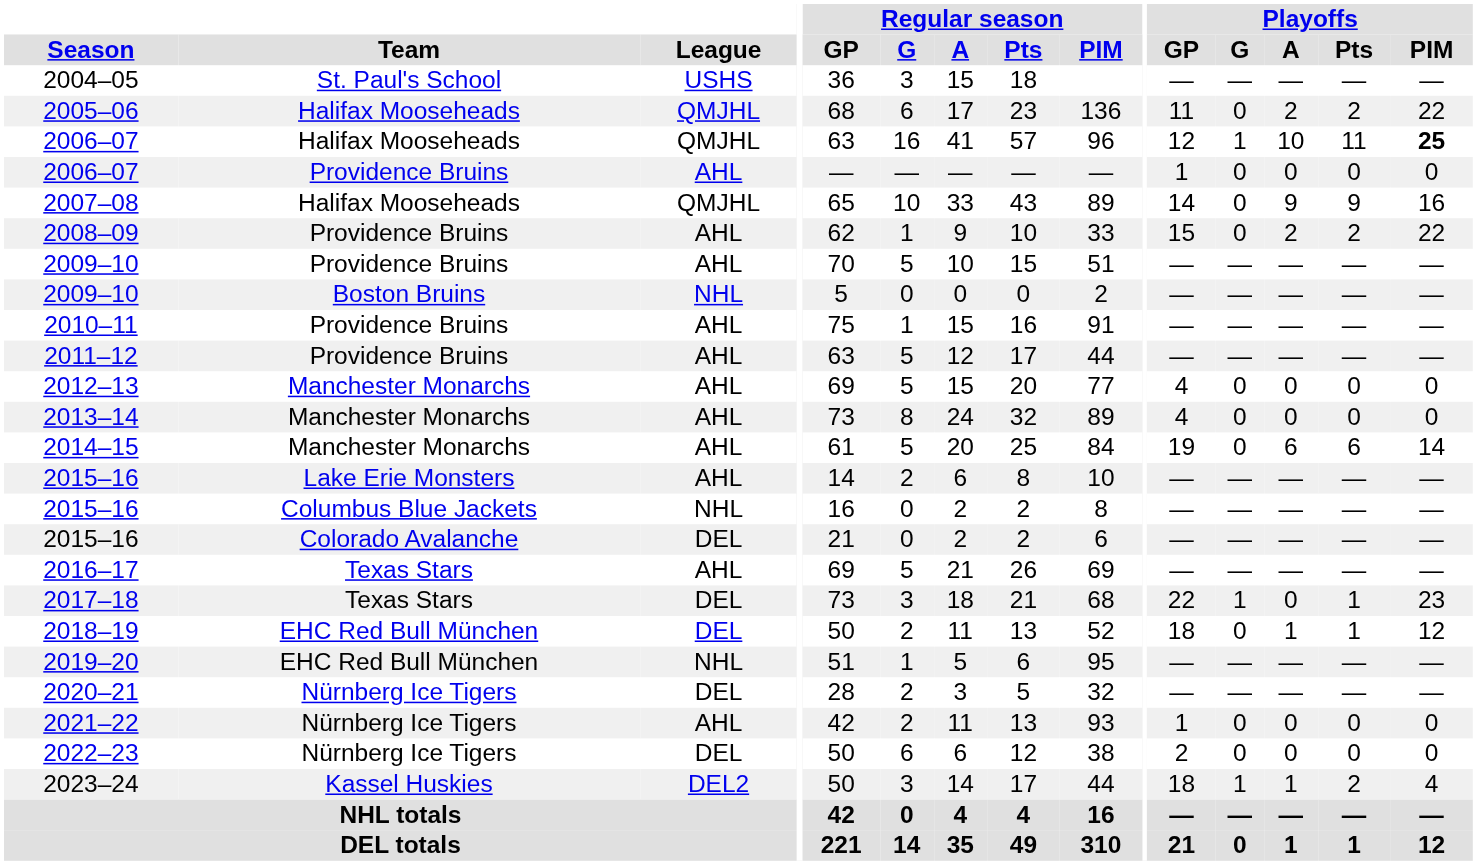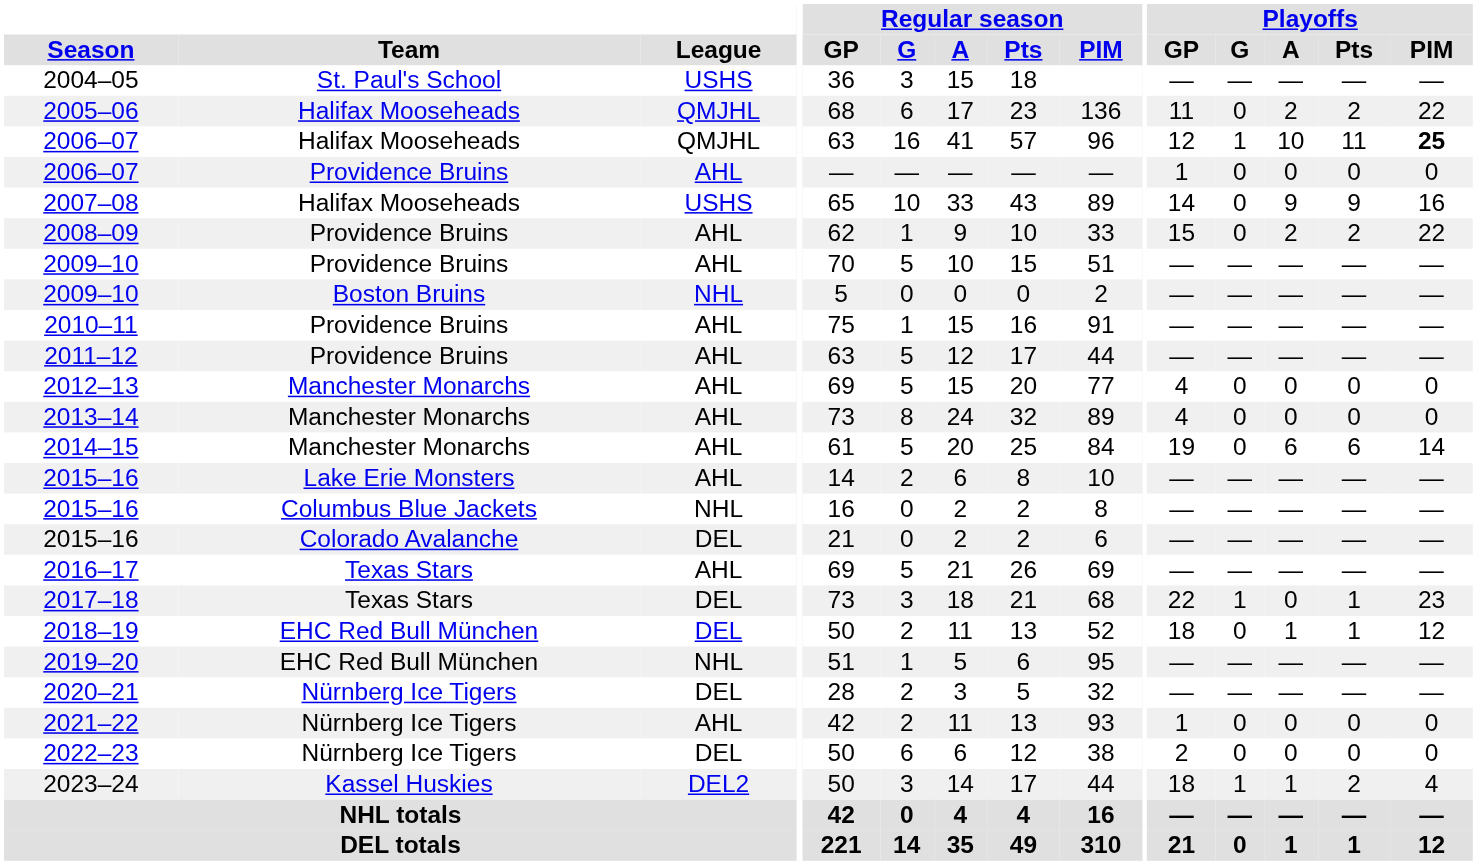2007–08 | League: QMJHL -> USHS
